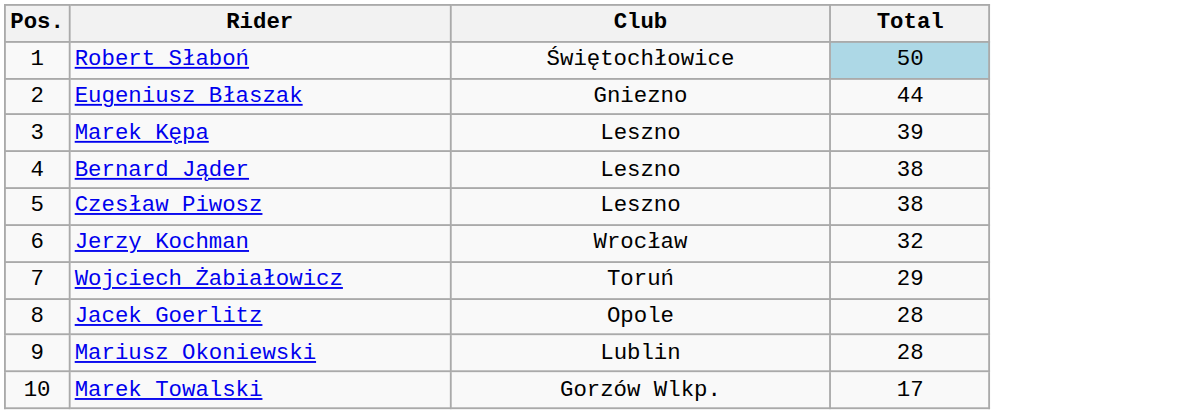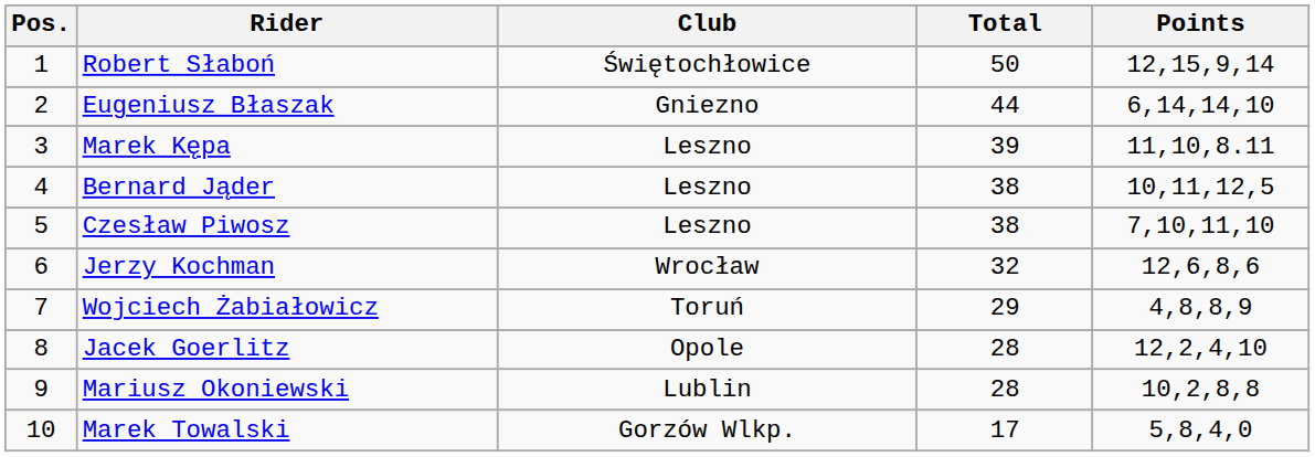+ column: Points | 12,15,9,14 | 6,14,14,10 | 11,10,8.11 | 10,11,12,5 | 7,10,11,10 | 12,6,8,6 | 4,8,8,9 | 12,2,4,10 | 10,2,8,8 | 5,8,4,0
Robert Słaboń | Total: lightblue background -> no background
